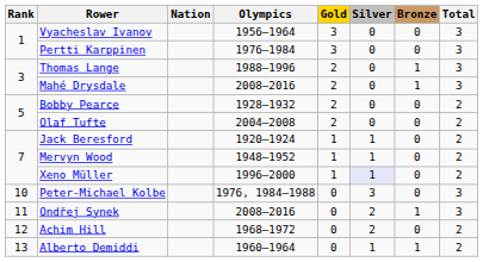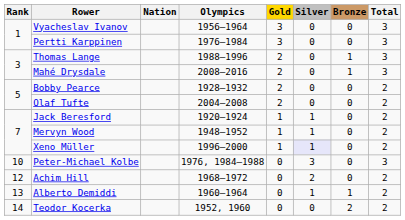- row: 11 | Ondřej Synek | 2008–2016 | 0 | 2 | 1 | 3
+ row: 14 | Teodor Kocerka | 1952, 1960 | 0 | 0 | 2 | 2
